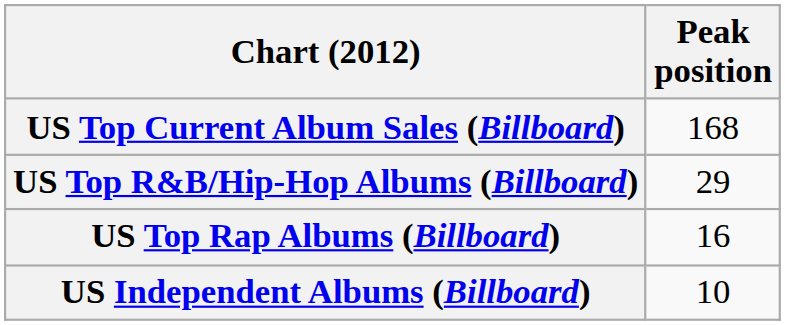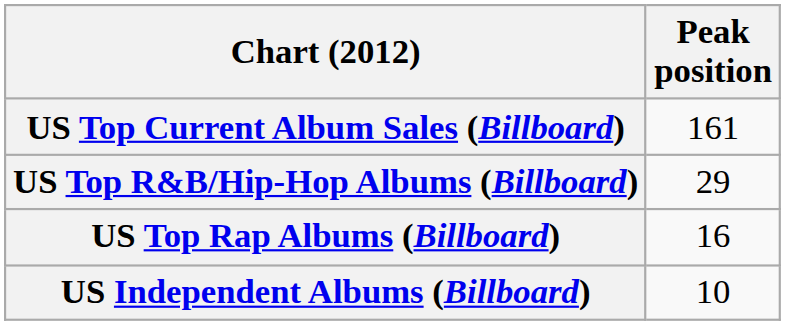US Top Current Album Sales (Billboard) | Peak position: 168 -> 161
